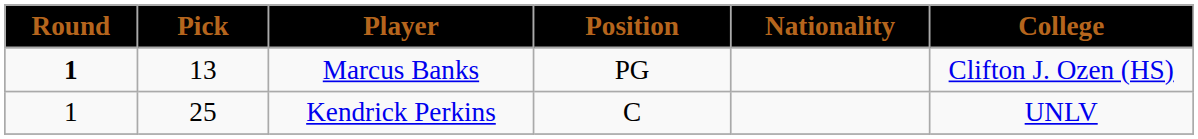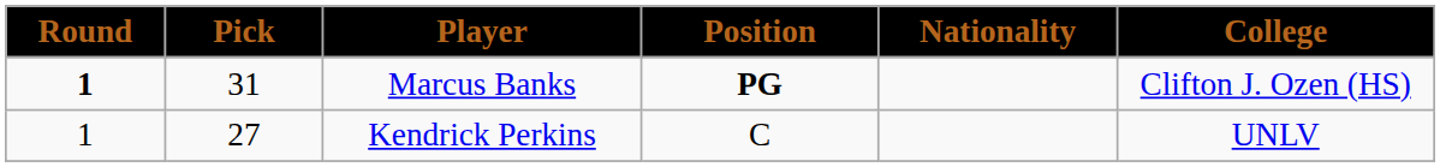Marcus Banks | Pick: 13 -> 31
Marcus Banks | Position: normal -> bold
Kendrick Perkins | Pick: 25 -> 27
